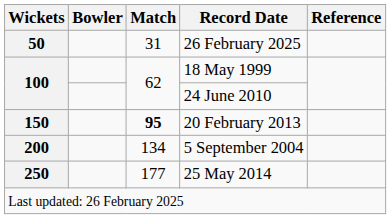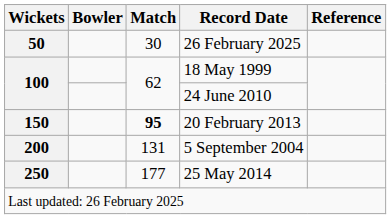26 February 2025 | Match: 31 -> 30
5 September 2004 | Match: 134 -> 131
